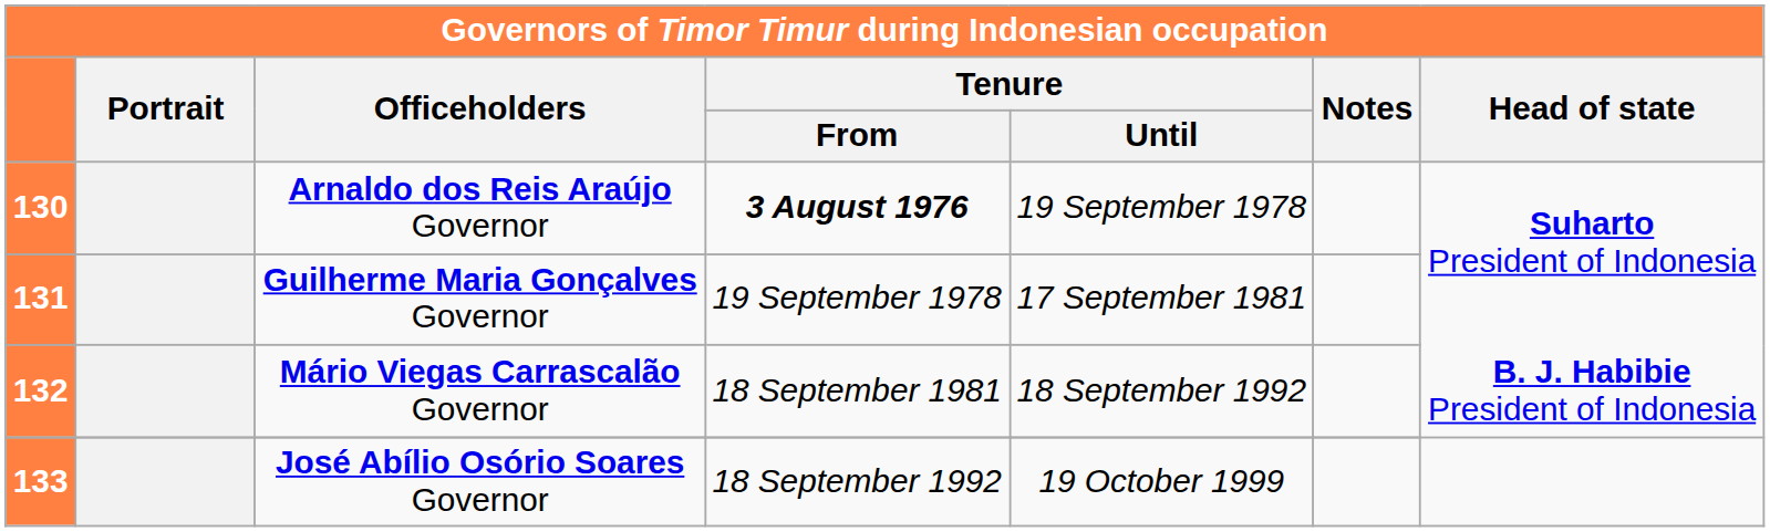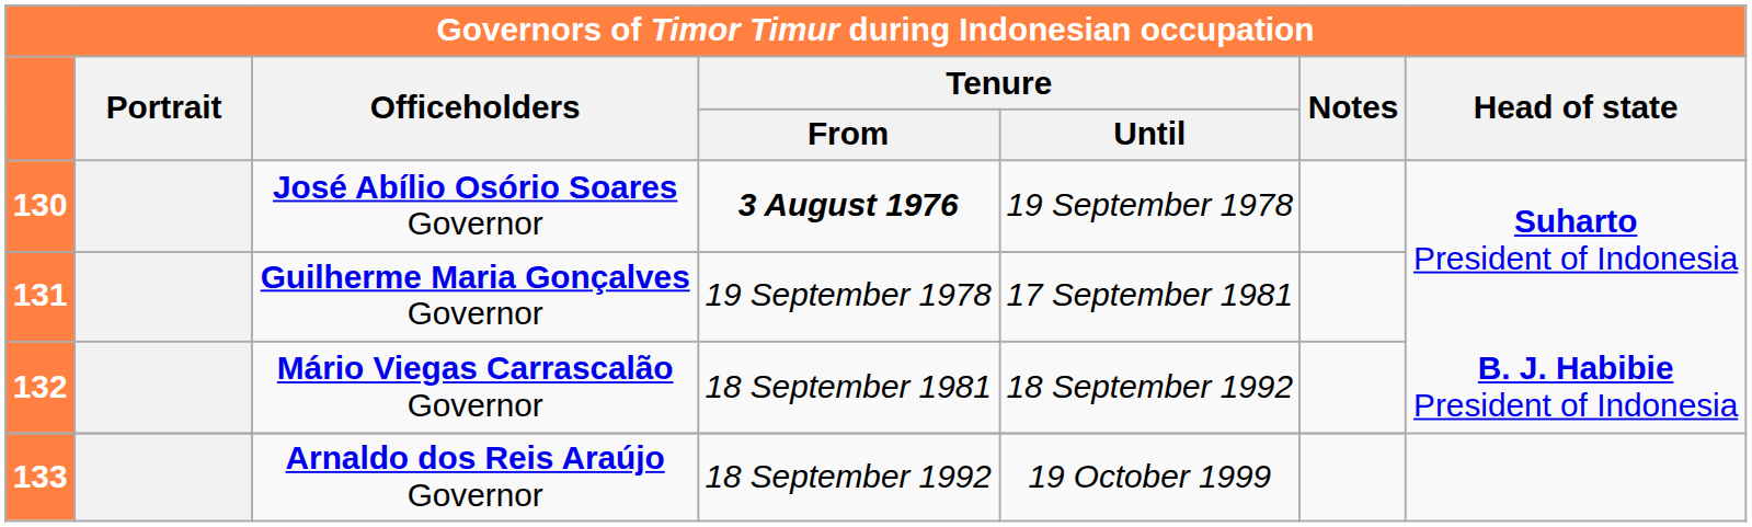130 | Officeholders: Arnaldo dos Reis Araújo Governor -> José Abílio Osório Soares Governor
133 | Officeholders: José Abílio Osório Soares Governor -> Arnaldo dos Reis Araújo Governor
